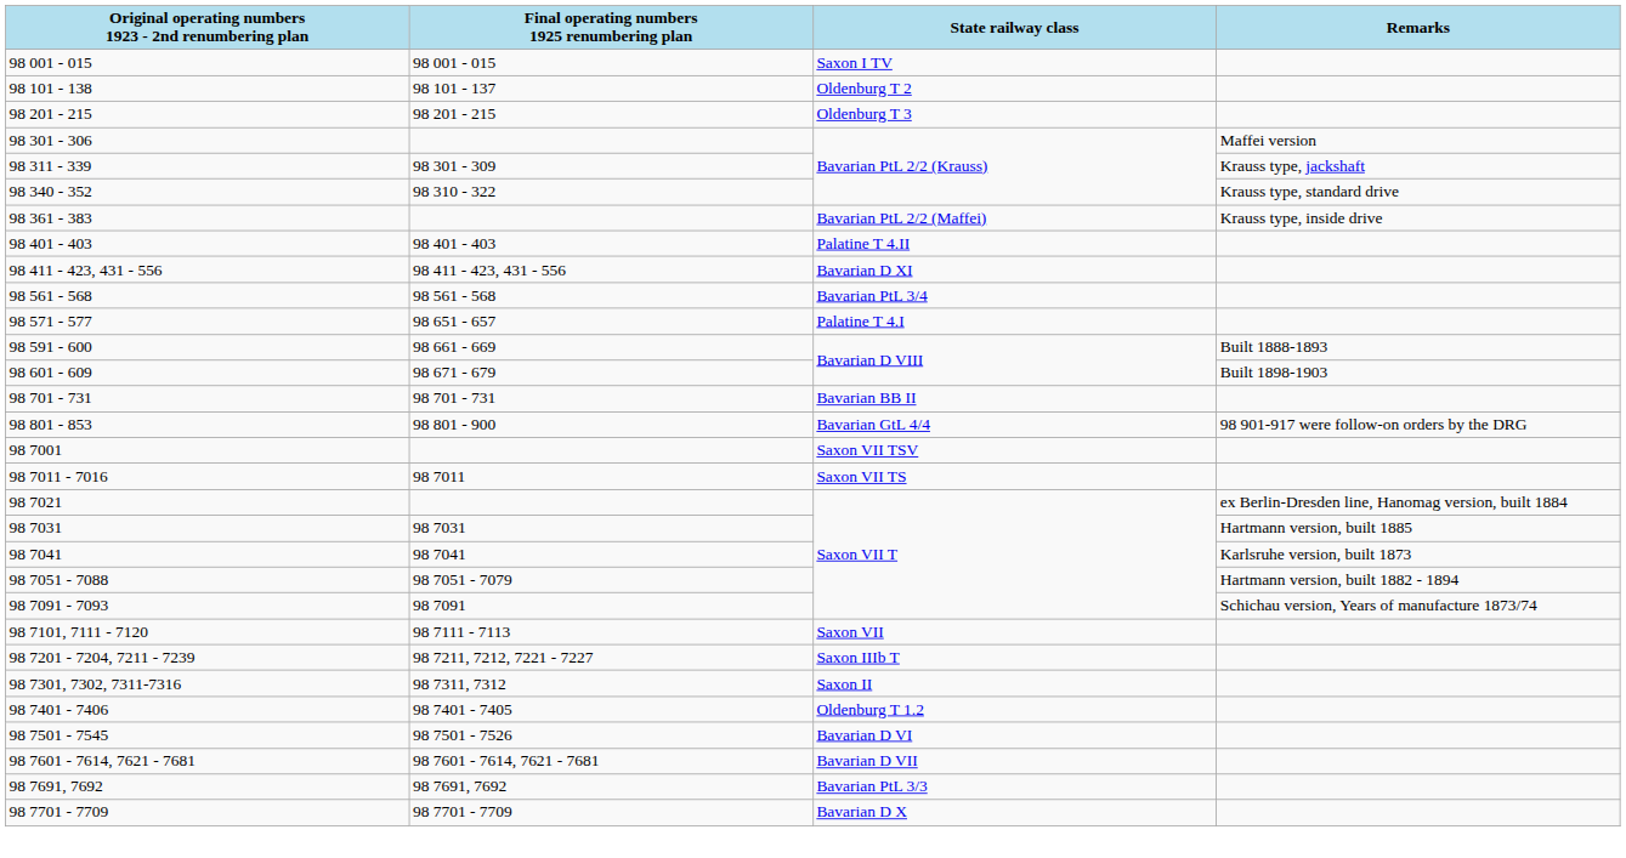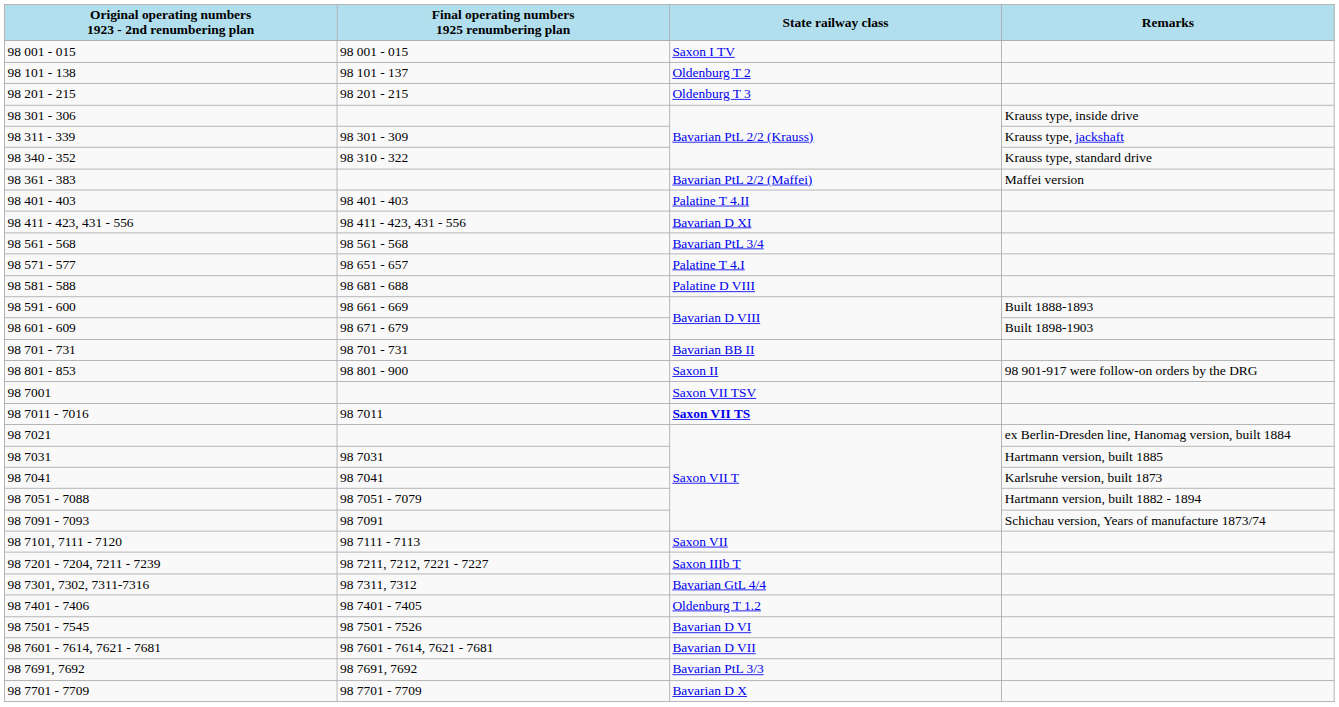98 301 - 306 | Remarks: Maffei version -> Krauss type, inside drive
98 361 - 383 | Remarks: Krauss type, inside drive -> Maffei version
+ row: 98 581 - 588 | 98 681 - 688 | Palatine D VIII
98 801 - 853 | State railway class: Bavarian GtL 4/4 -> Saxon II
98 7011 - 7016 | State railway class: normal -> bold
98 7301, 7302, 7311-7316 | State railway class: Saxon II -> Bavarian GtL 4/4
